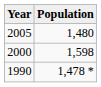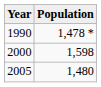rows swapped: 1990 <-> 2005
